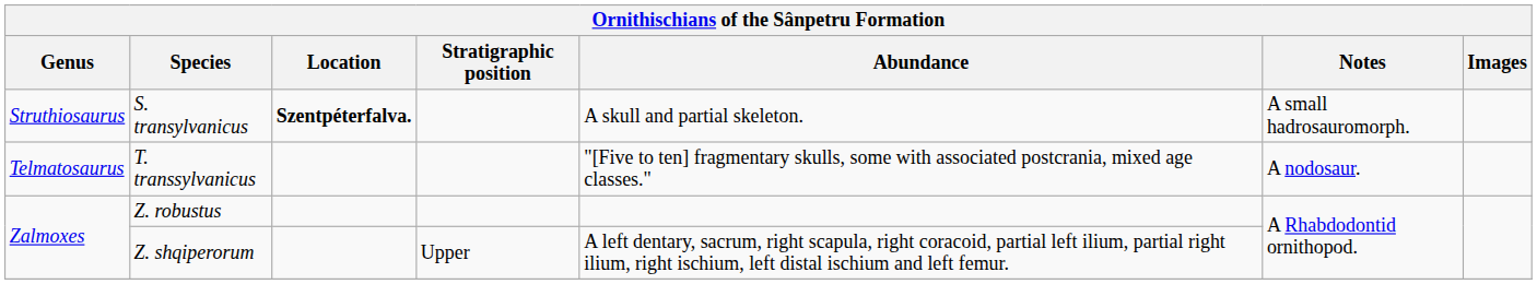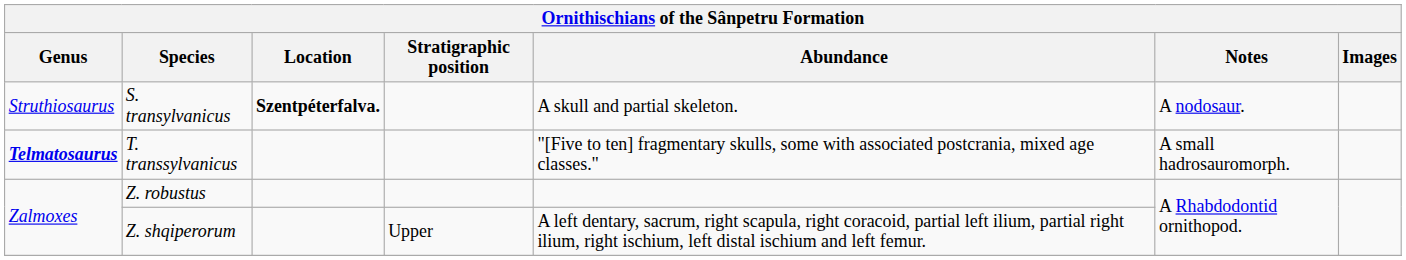S. transylvanicus | Notes: A small hadrosauromorph. -> A nodosaur.
T. transsylvanicus | Genus: normal -> bold
T. transsylvanicus | Notes: A nodosaur. -> A small hadrosauromorph.
